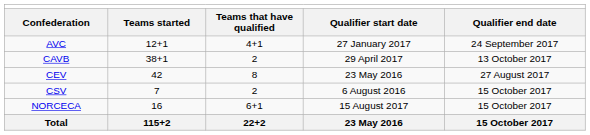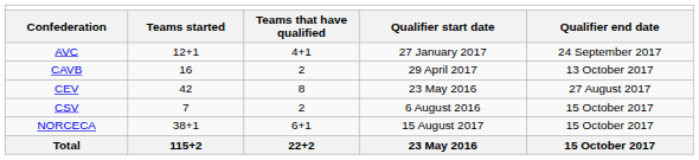CAVB | column 2: 38+1 -> 16
NORCECA | column 2: 16 -> 38+1
